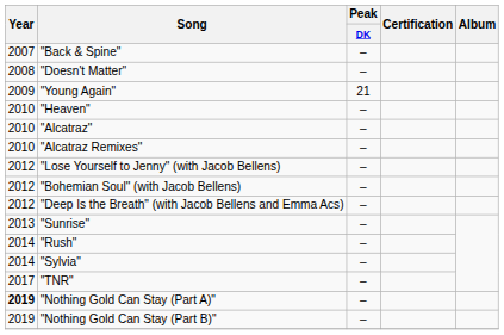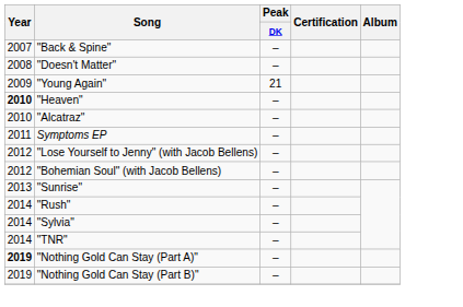"Heaven" | Year: normal -> bold
- row: 2010 | "Alcatraz Remixes" | –
+ row: 2011 | Symptoms EP | –
- row: 2012 | "Deep Is the Breath" (with Jacob Bellens and Emma Acs) | –
"TNR" | Year: 2017 -> 2014
